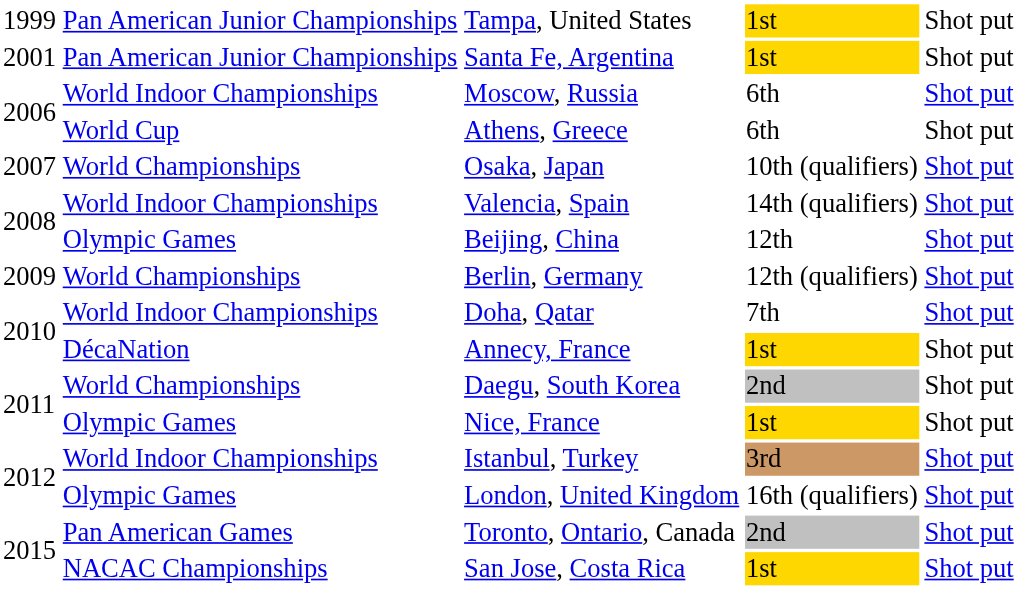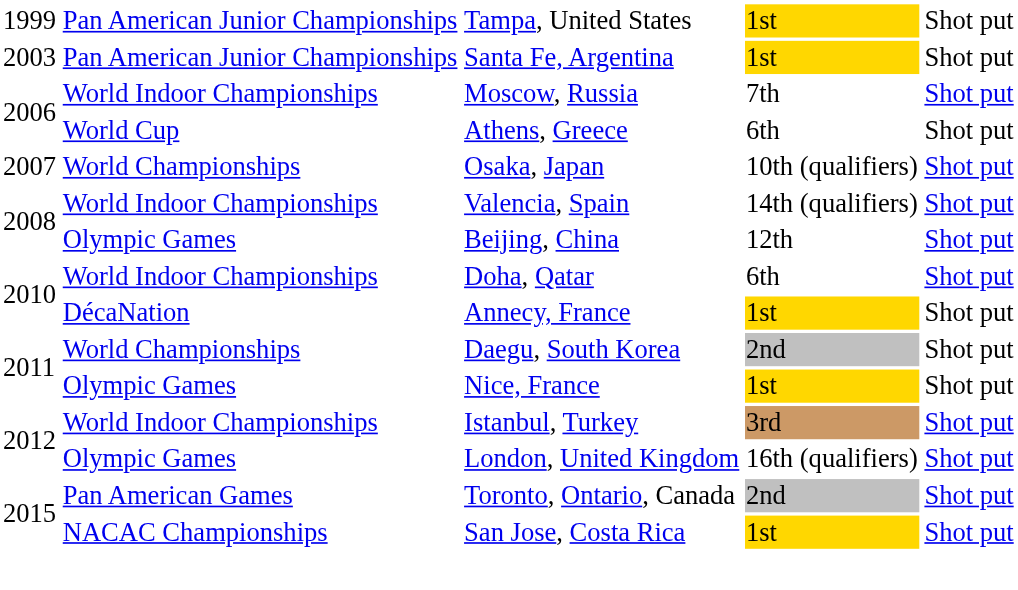Santa Fe, Argentina | column 1: 2001 -> 2003
Moscow, Russia | column 4: 6th -> 7th
- row: 2009 | World Championships | Berlin, Germany | 12th (qualifiers) | Shot put
Doha, Qatar | column 4: 7th -> 6th
